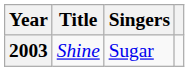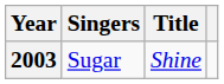columns swapped: Title <-> Singers
